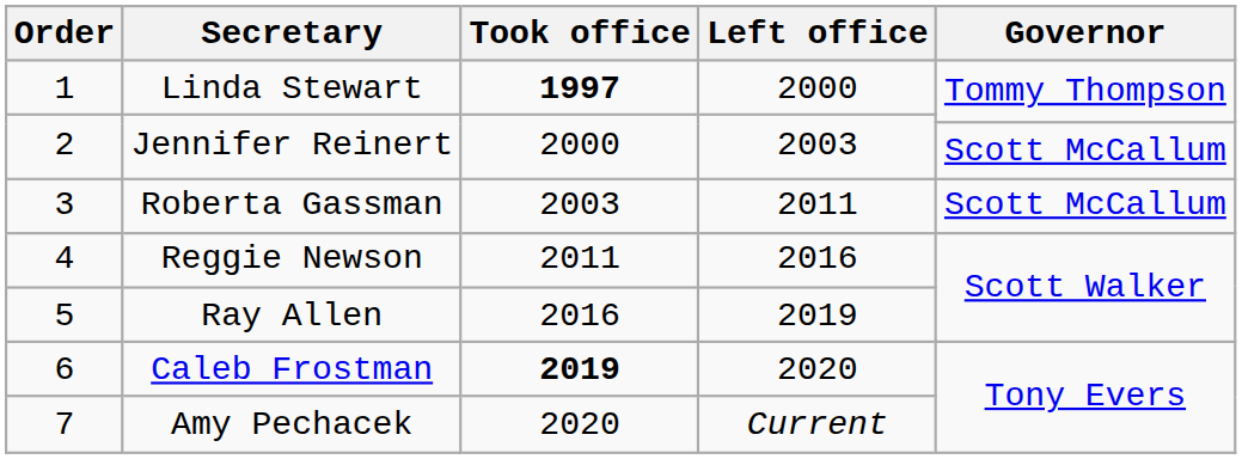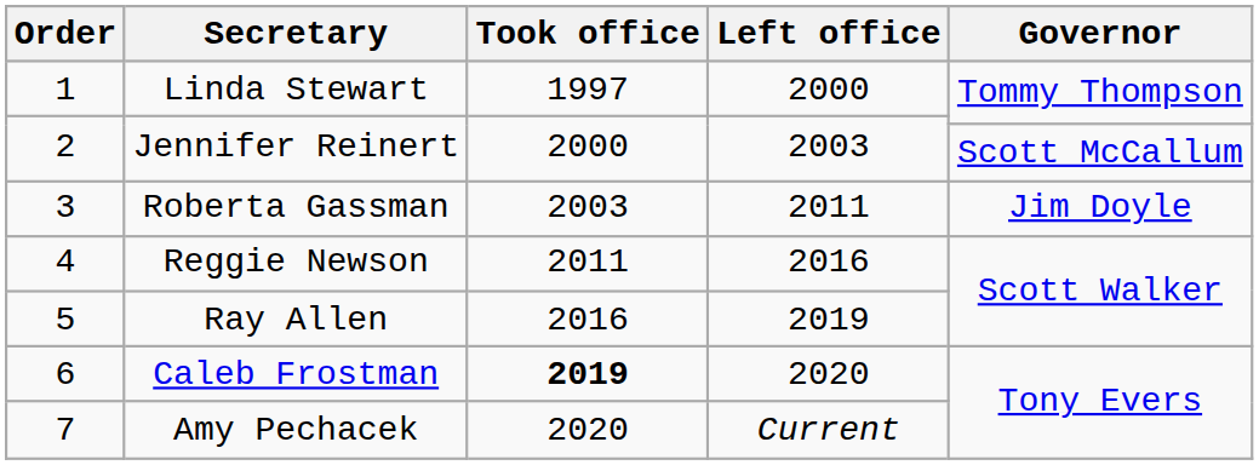1 | Took office: bold -> normal
3 | Governor: Scott McCallum -> Jim Doyle
